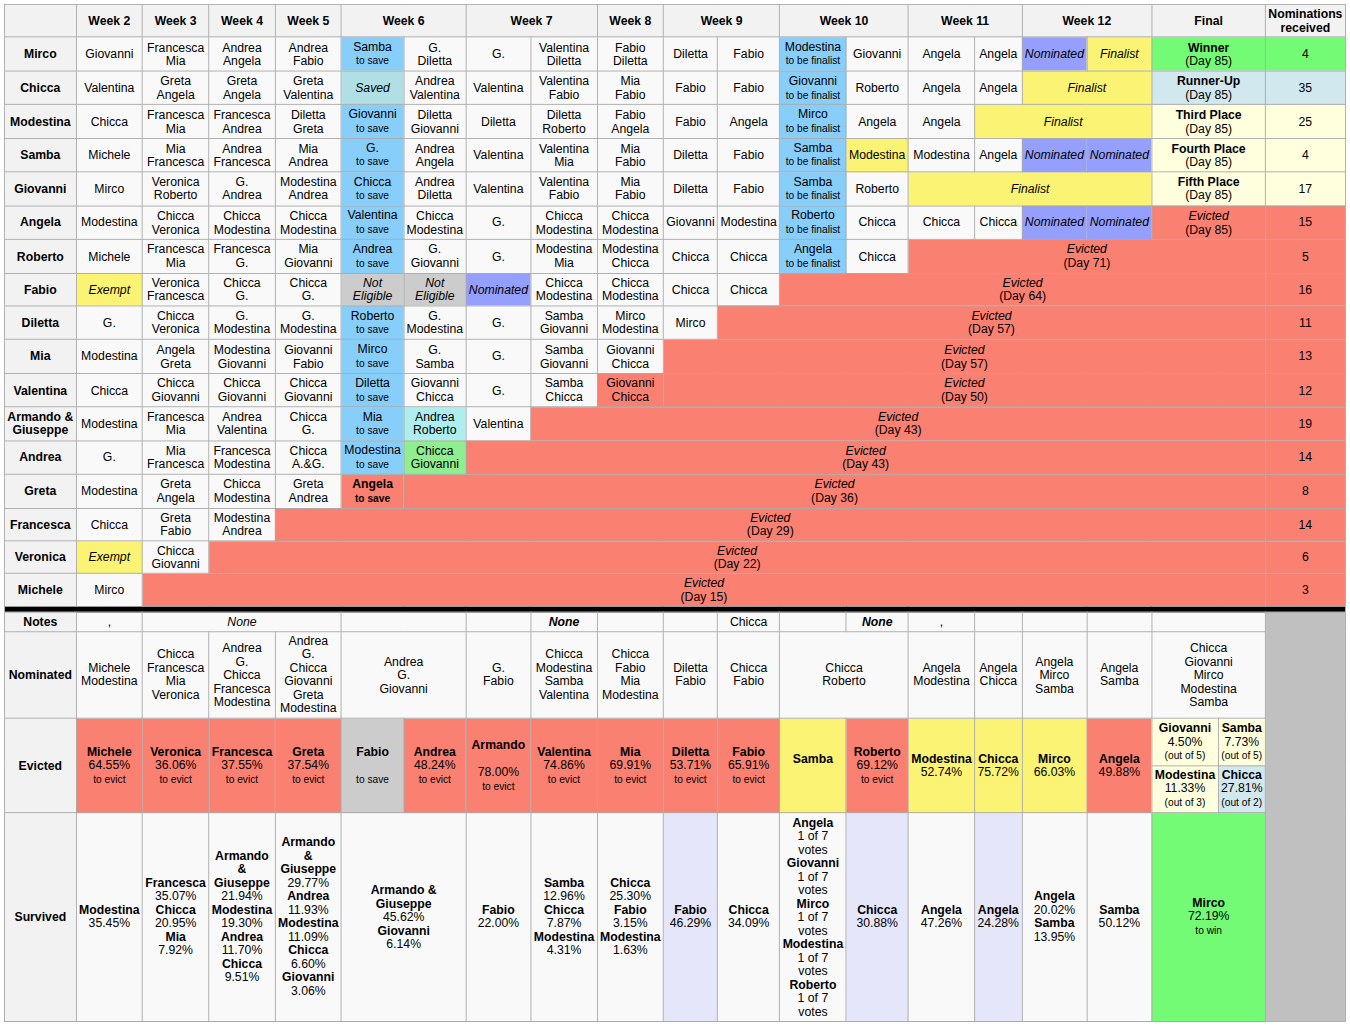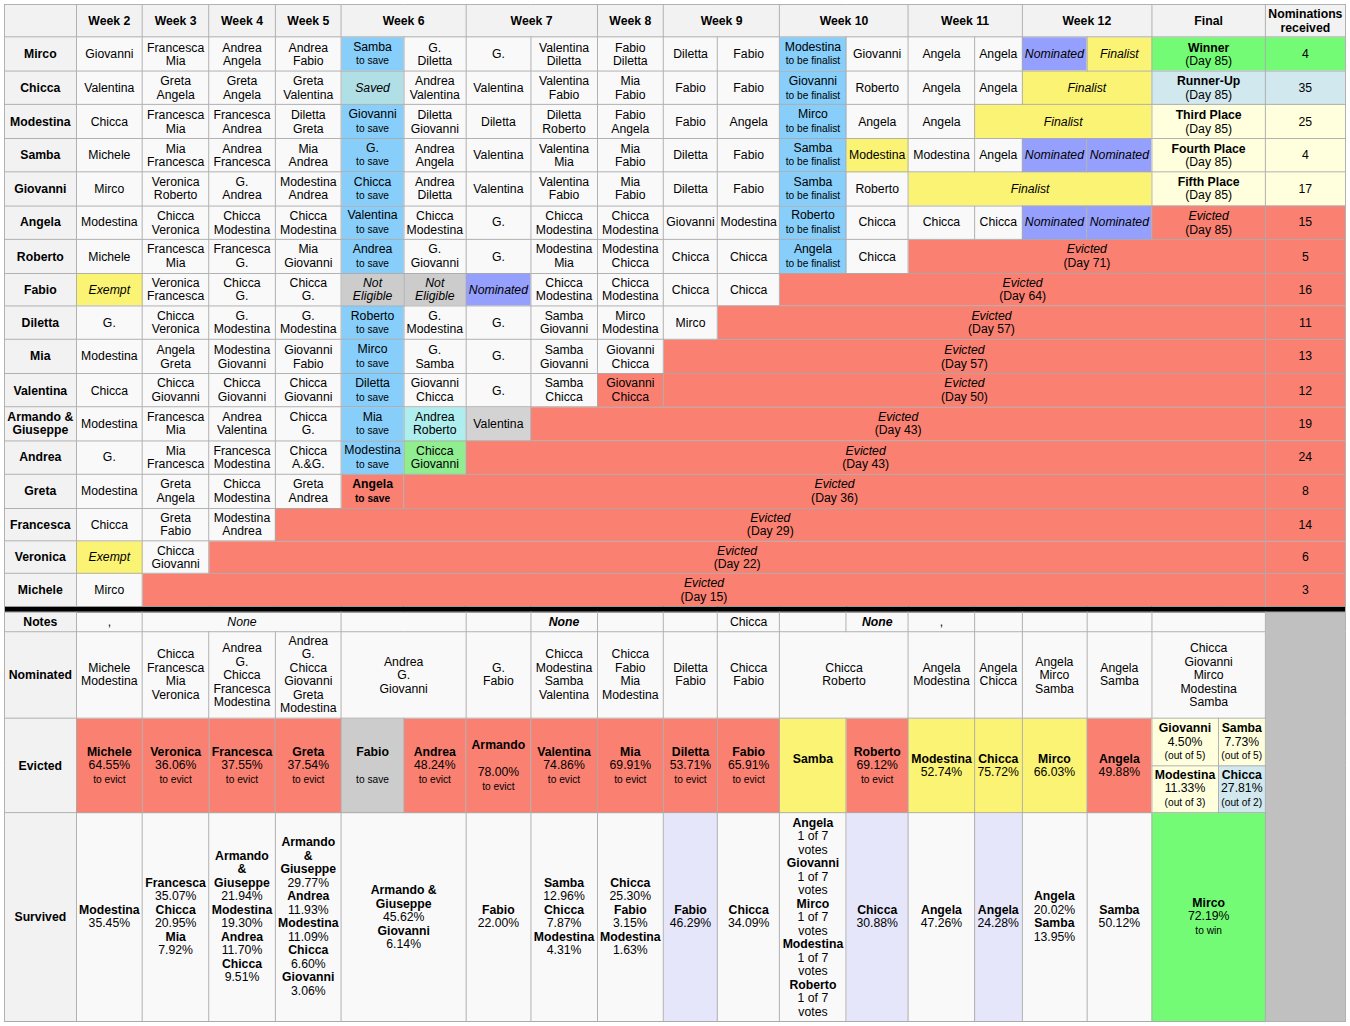Armando & Giuseppe | column 8: no background -> lightgrey background
Andrea | Nominations received: 14 -> 24
